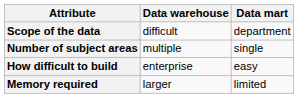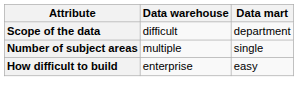- row: Memory required | larger | limited
